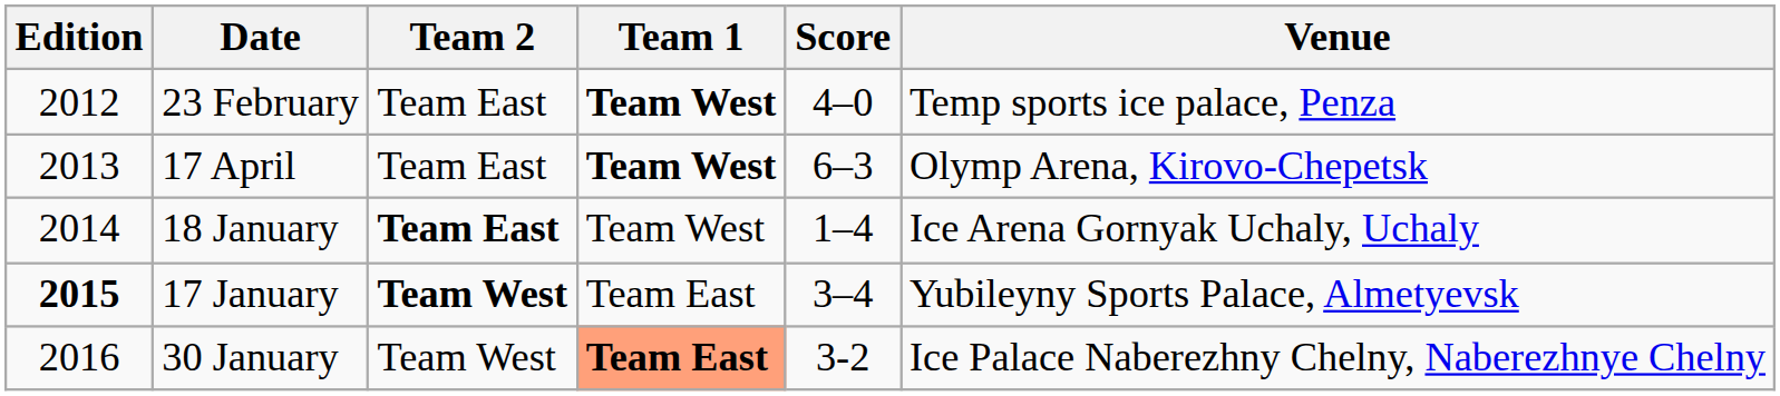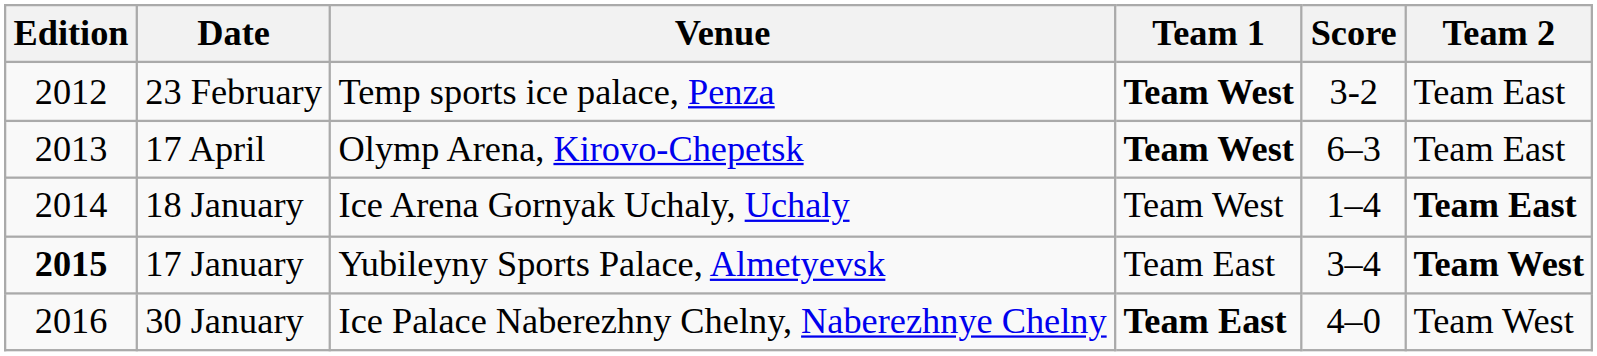columns swapped: Venue <-> Team 2
23 February | Score: 4–0 -> 3-2
30 January | Team 1: lightsalmon background -> no background
30 January | Score: 3-2 -> 4–0
